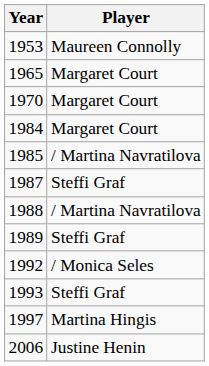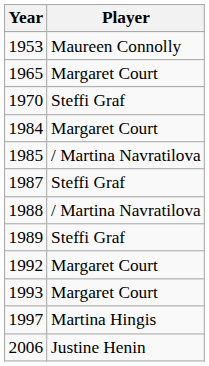1970 | Player: Margaret Court -> Steffi Graf
1992 | Player: / Monica Seles -> Margaret Court
1993 | Player: Steffi Graf -> Margaret Court
